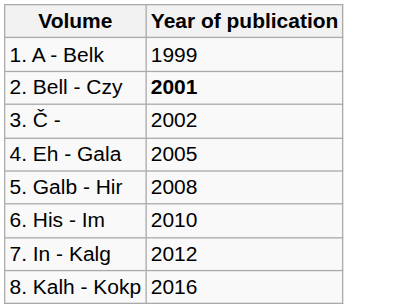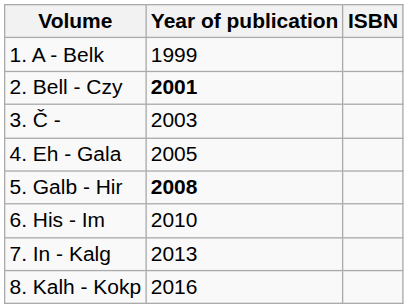+ column: ISBN
3. Č - | Year of publication: 2002 -> 2003
5. Galb - Hir | Year of publication: normal -> bold
7. In - Kalg | Year of publication: 2012 -> 2013
